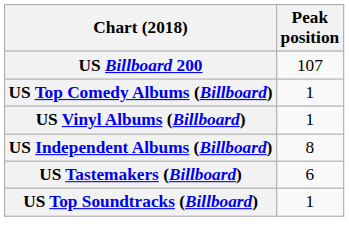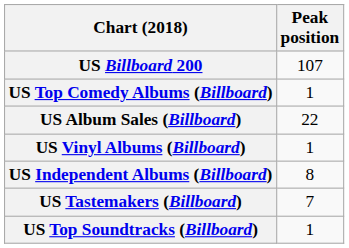+ row: US Album Sales (Billboard) | 22
US Tastemakers (Billboard) | Peak position: 6 -> 7
